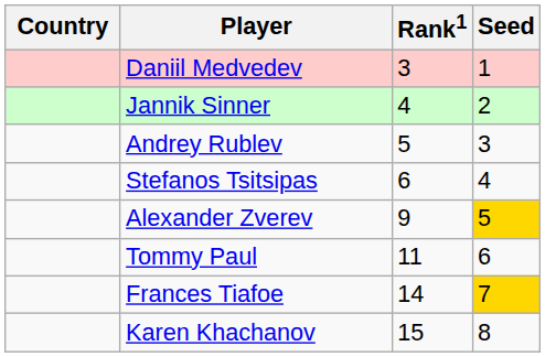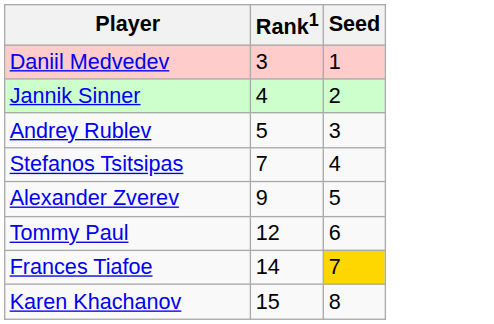- column: Country
Stefanos Tsitsipas | Rank1: 6 -> 7
Alexander Zverev | Seed: gold background -> no background
Tommy Paul | Rank1: 11 -> 12
